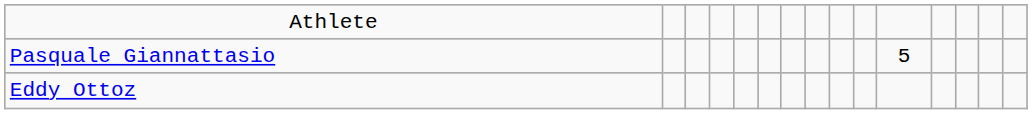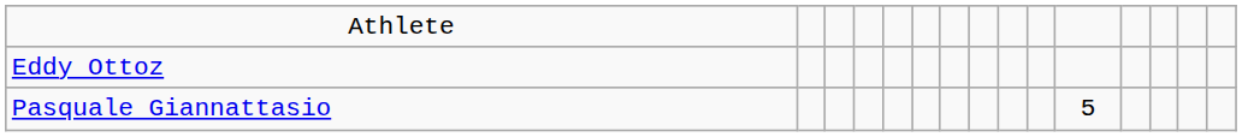rows swapped: Pasquale Giannattasio <-> Eddy Ottoz
